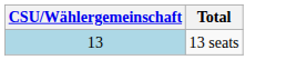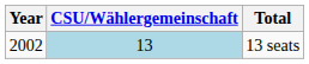+ column: Year | 2002
